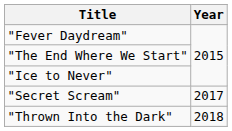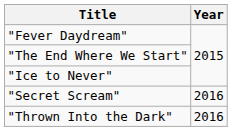"Secret Scream" | Year: 2017 -> 2016
"Thrown Into the Dark" | Year: 2018 -> 2016
